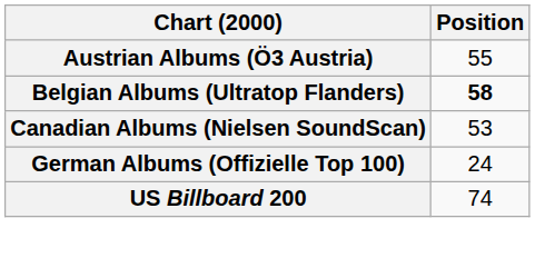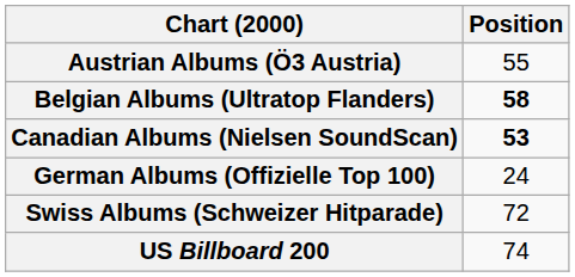Canadian Albums (Nielsen SoundScan) | Position: normal -> bold
+ row: Swiss Albums (Schweizer Hitparade) | 72
